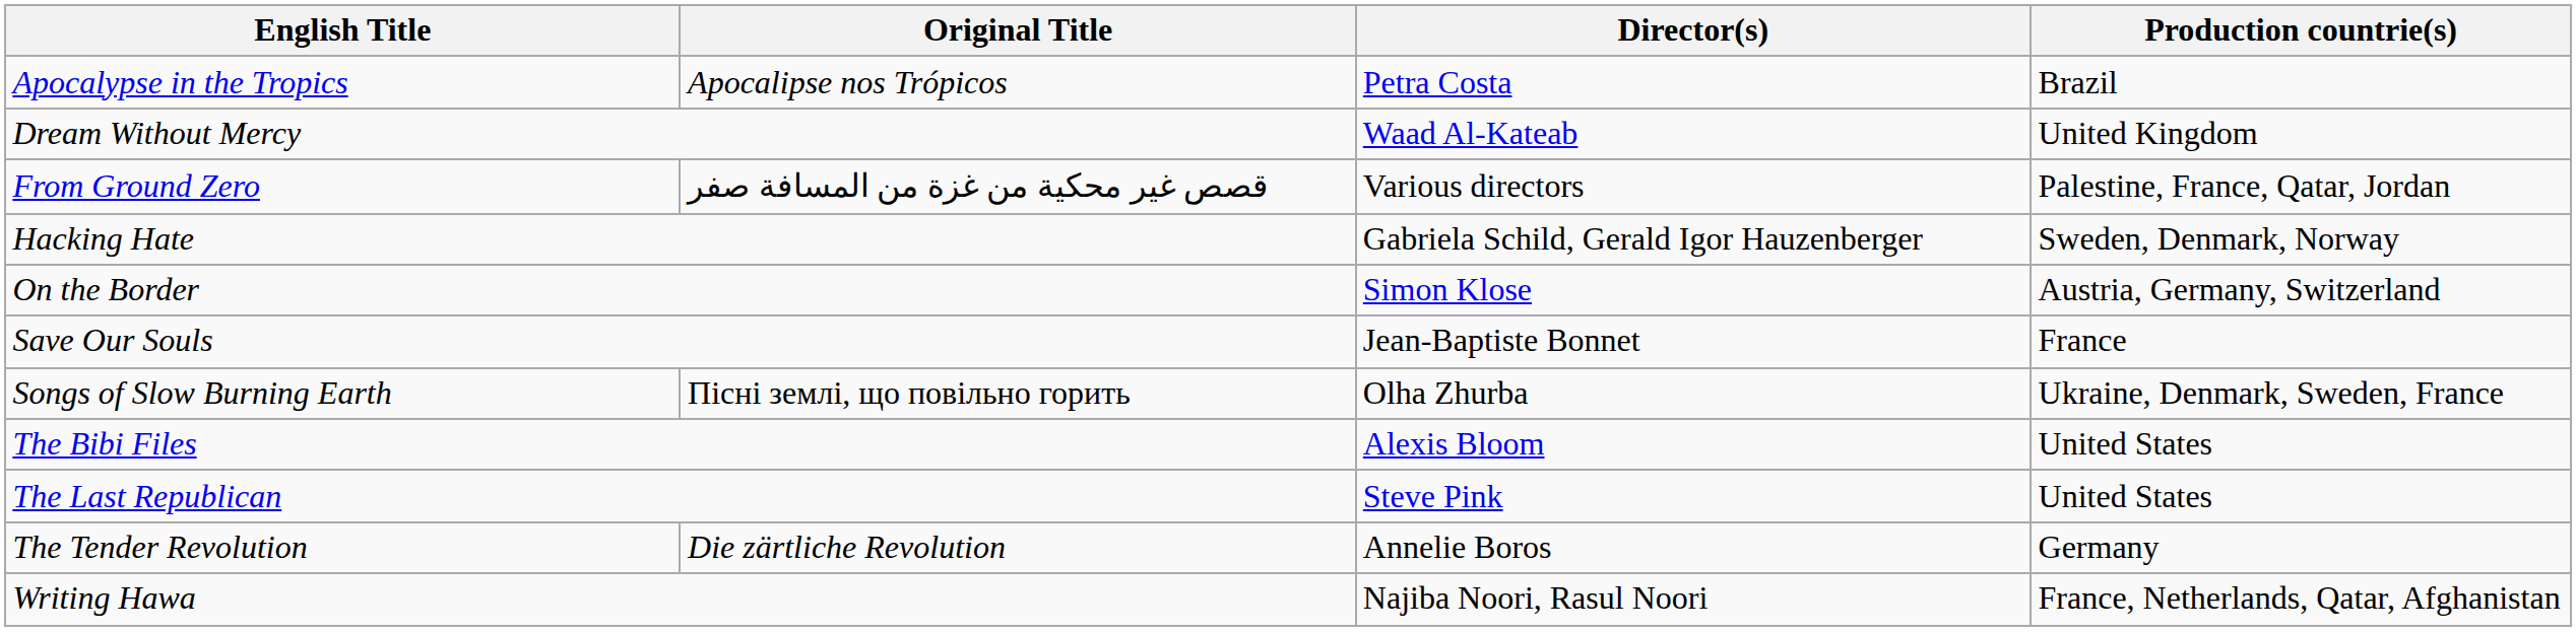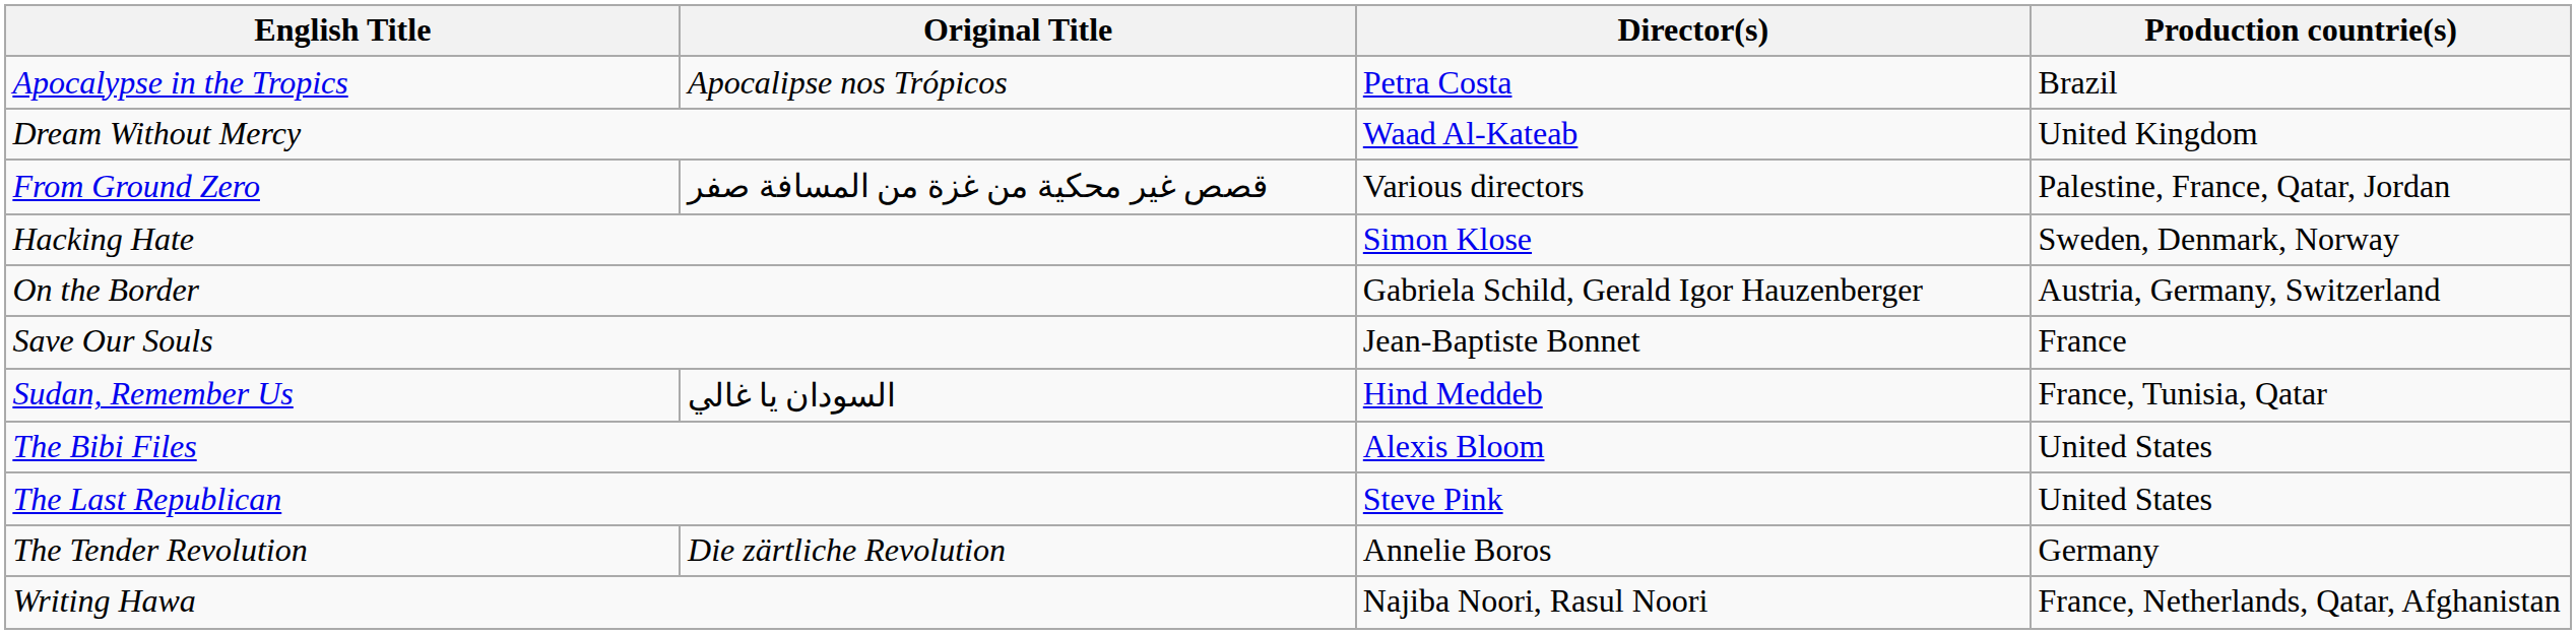Hacking Hate | Director(s): Gabriela Schild, Gerald Igor Hauzenberger -> Simon Klose
On the Border | Director(s): Simon Klose -> Gabriela Schild, Gerald Igor Hauzenberger
- row: Songs of Slow Burning Earth | Пісні землі, що повільно горить | Olha Zhurba | Ukraine, Denmark, Sweden, France
+ row: Sudan, Remember Us | السودان يا غالي | Hind Meddeb | France, Tunisia, Qatar
